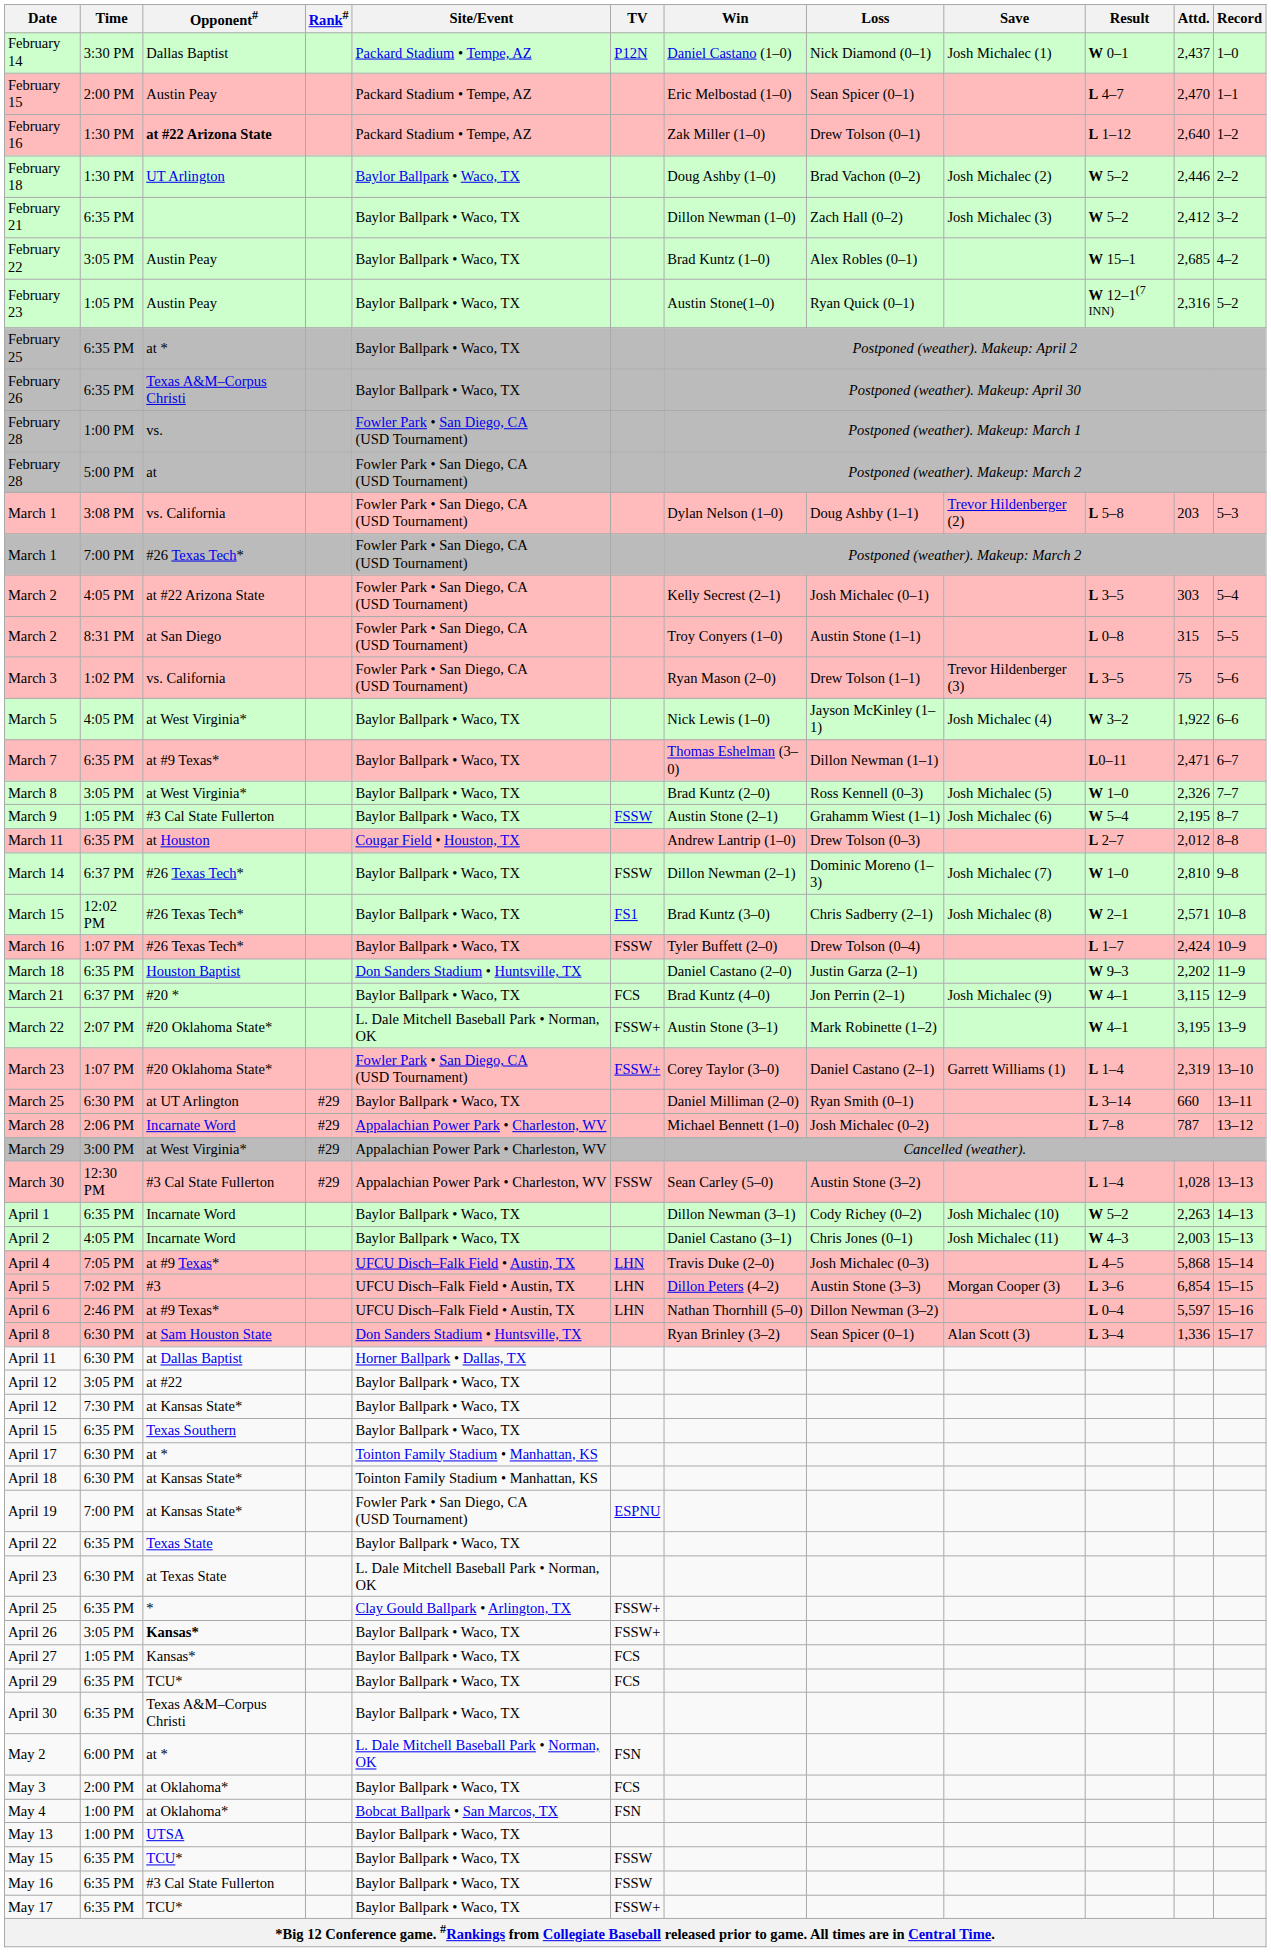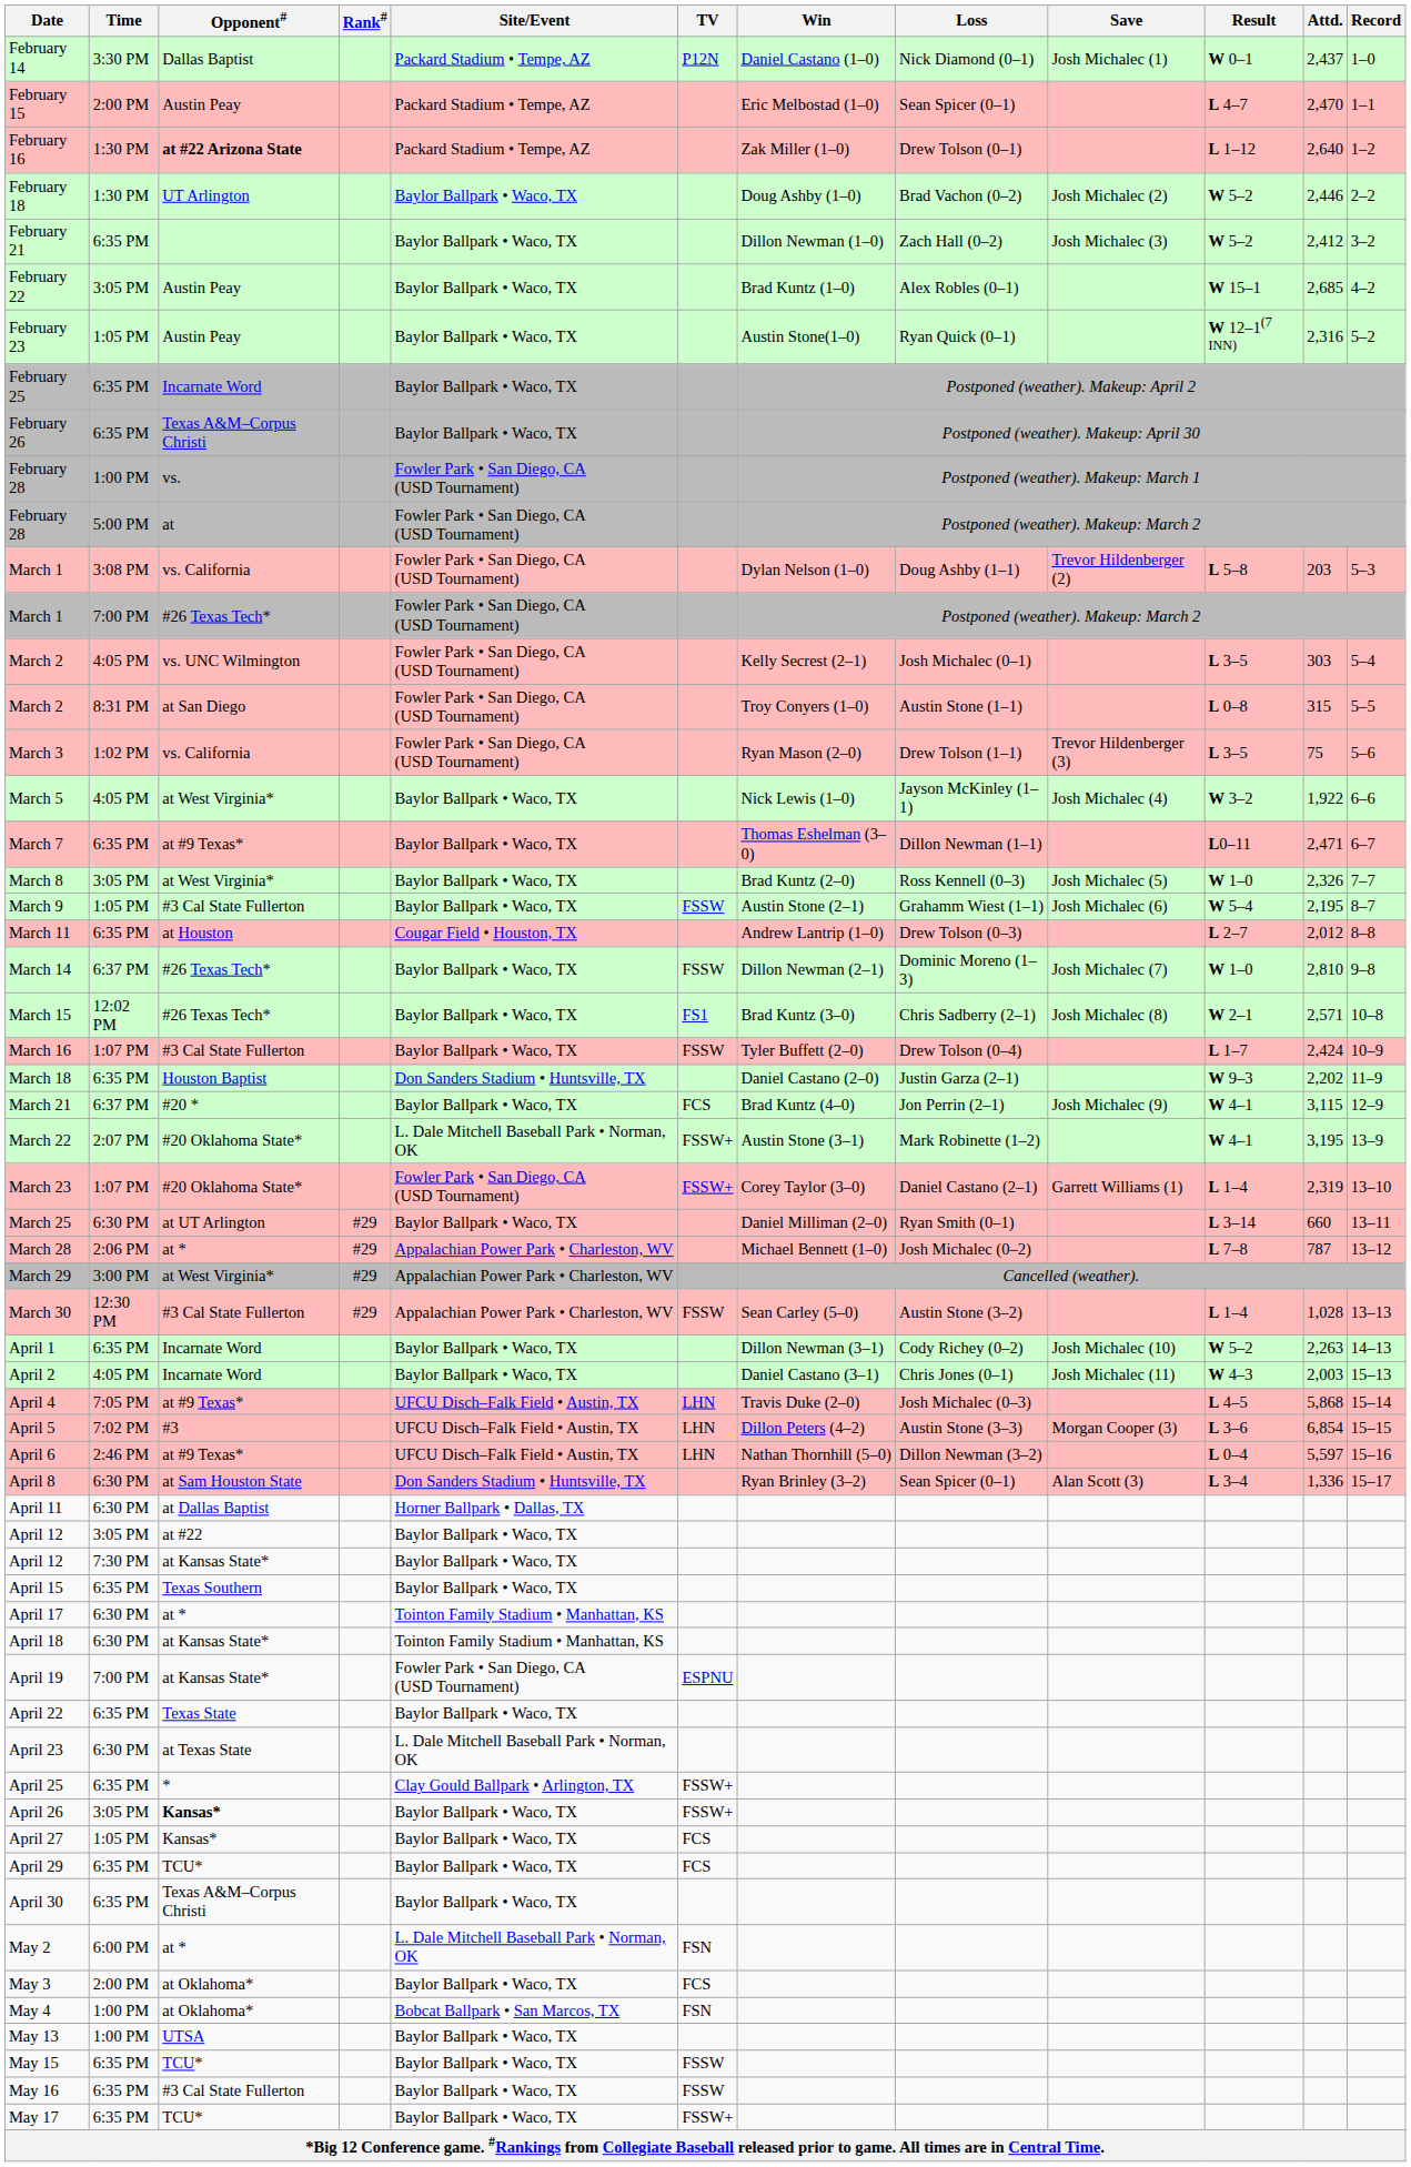February 25 | Opponent#: at * -> Incarnate Word
March 2 / 4:05 PM | Opponent#: at #22 Arizona State -> vs. UNC Wilmington
March 16 | Opponent#: #26 Texas Tech* -> #3 Cal State Fullerton
March 28 | Opponent#: Incarnate Word -> at *
